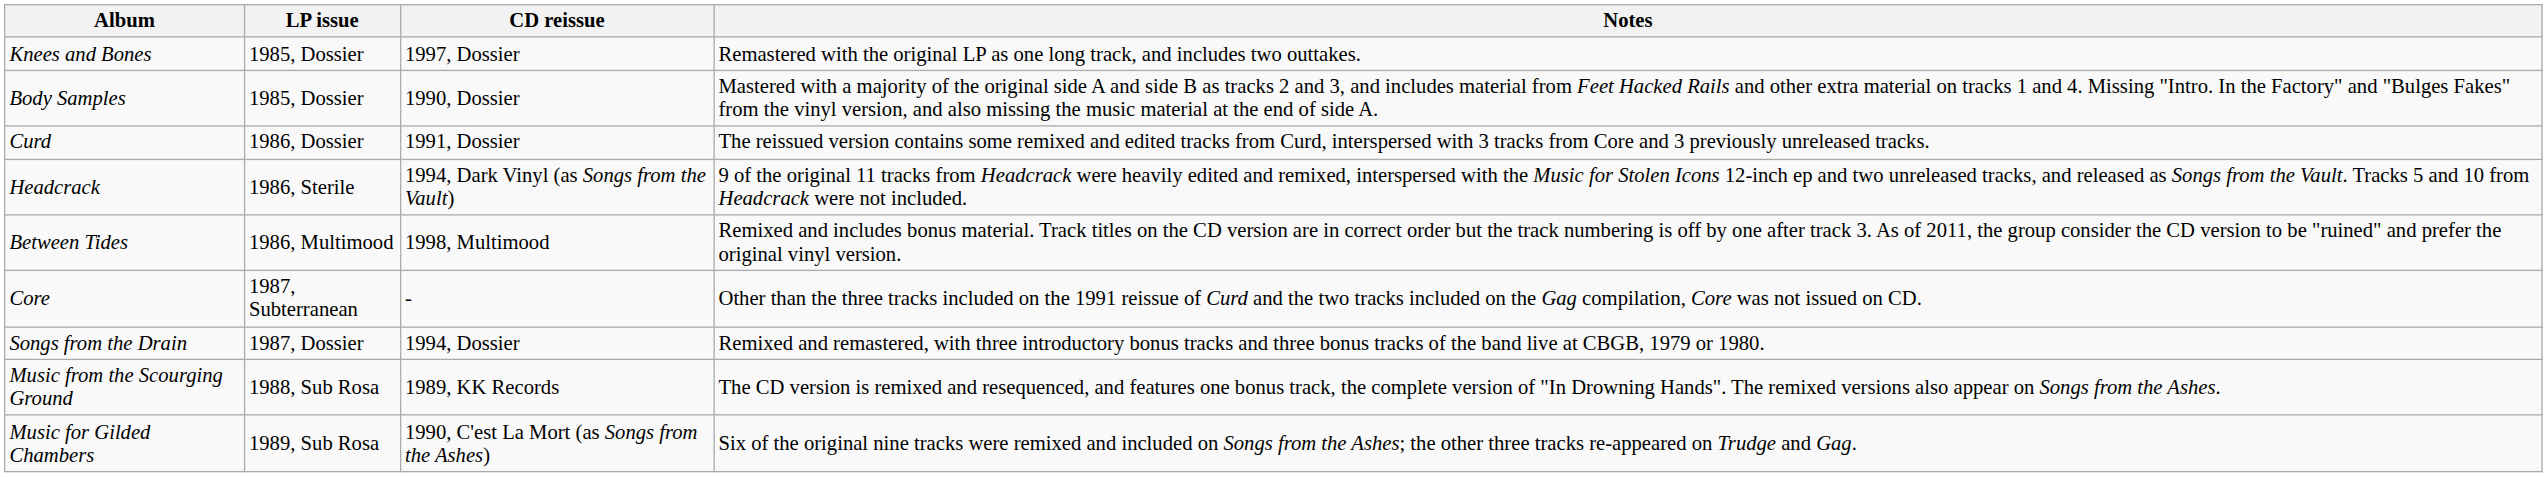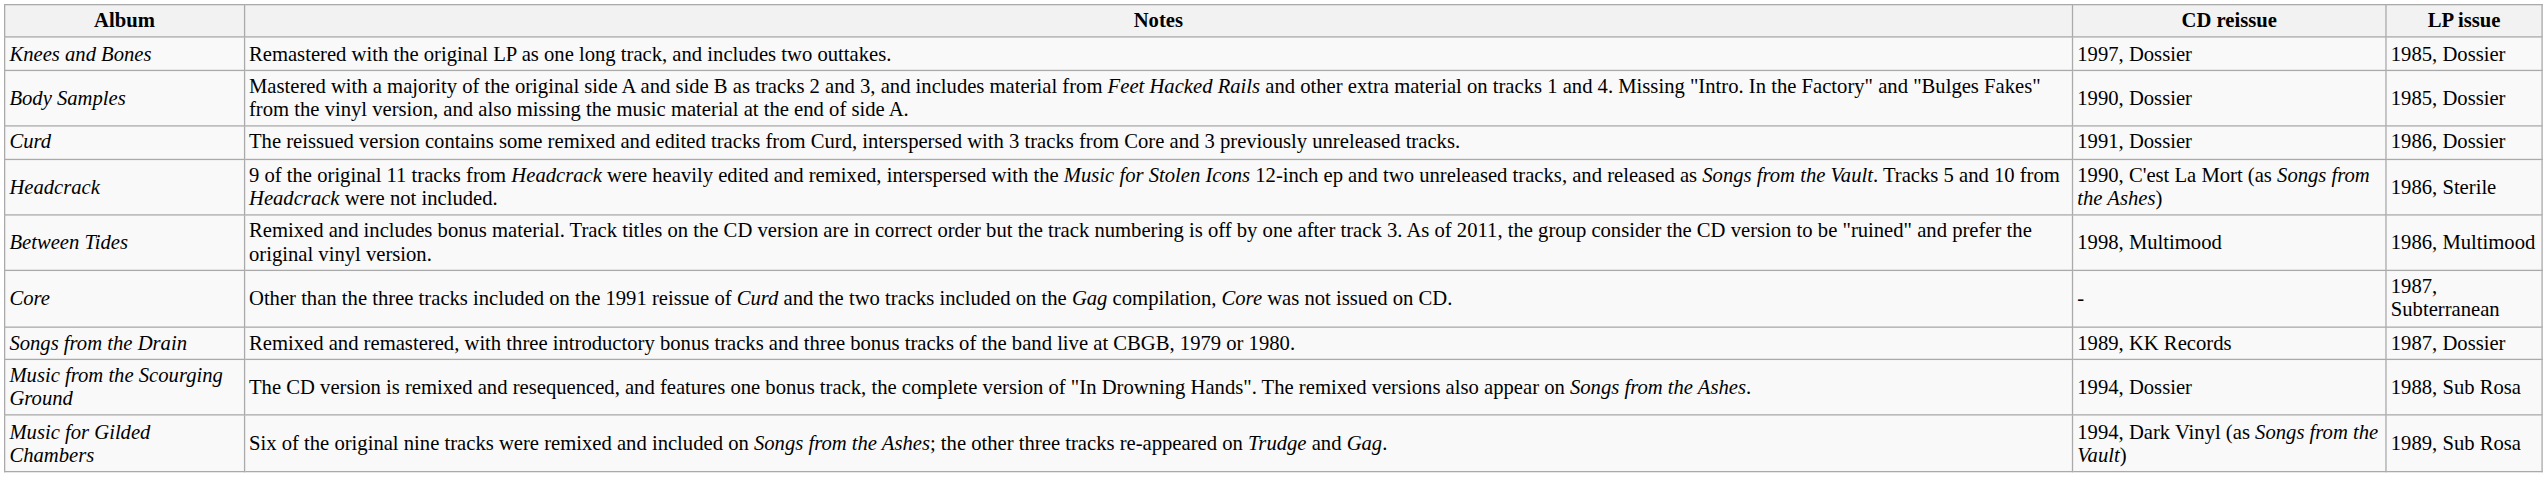columns swapped: LP issue <-> Notes
Headcrack | CD reissue: 1994, Dark Vinyl (as Songs from the Vault) -> 1990, C'est La Mort (as Songs from the Ashes)
Songs from the Drain | CD reissue: 1994, Dossier -> 1989, KK Records
Music from the Scourging Ground | CD reissue: 1989, KK Records -> 1994, Dossier
Music for Gilded Chambers | CD reissue: 1990, C'est La Mort (as Songs from the Ashes) -> 1994, Dark Vinyl (as Songs from the Vault)
